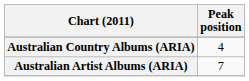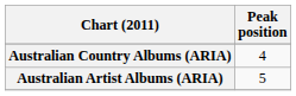Australian Artist Albums (ARIA) | Peak position: 7 -> 5
